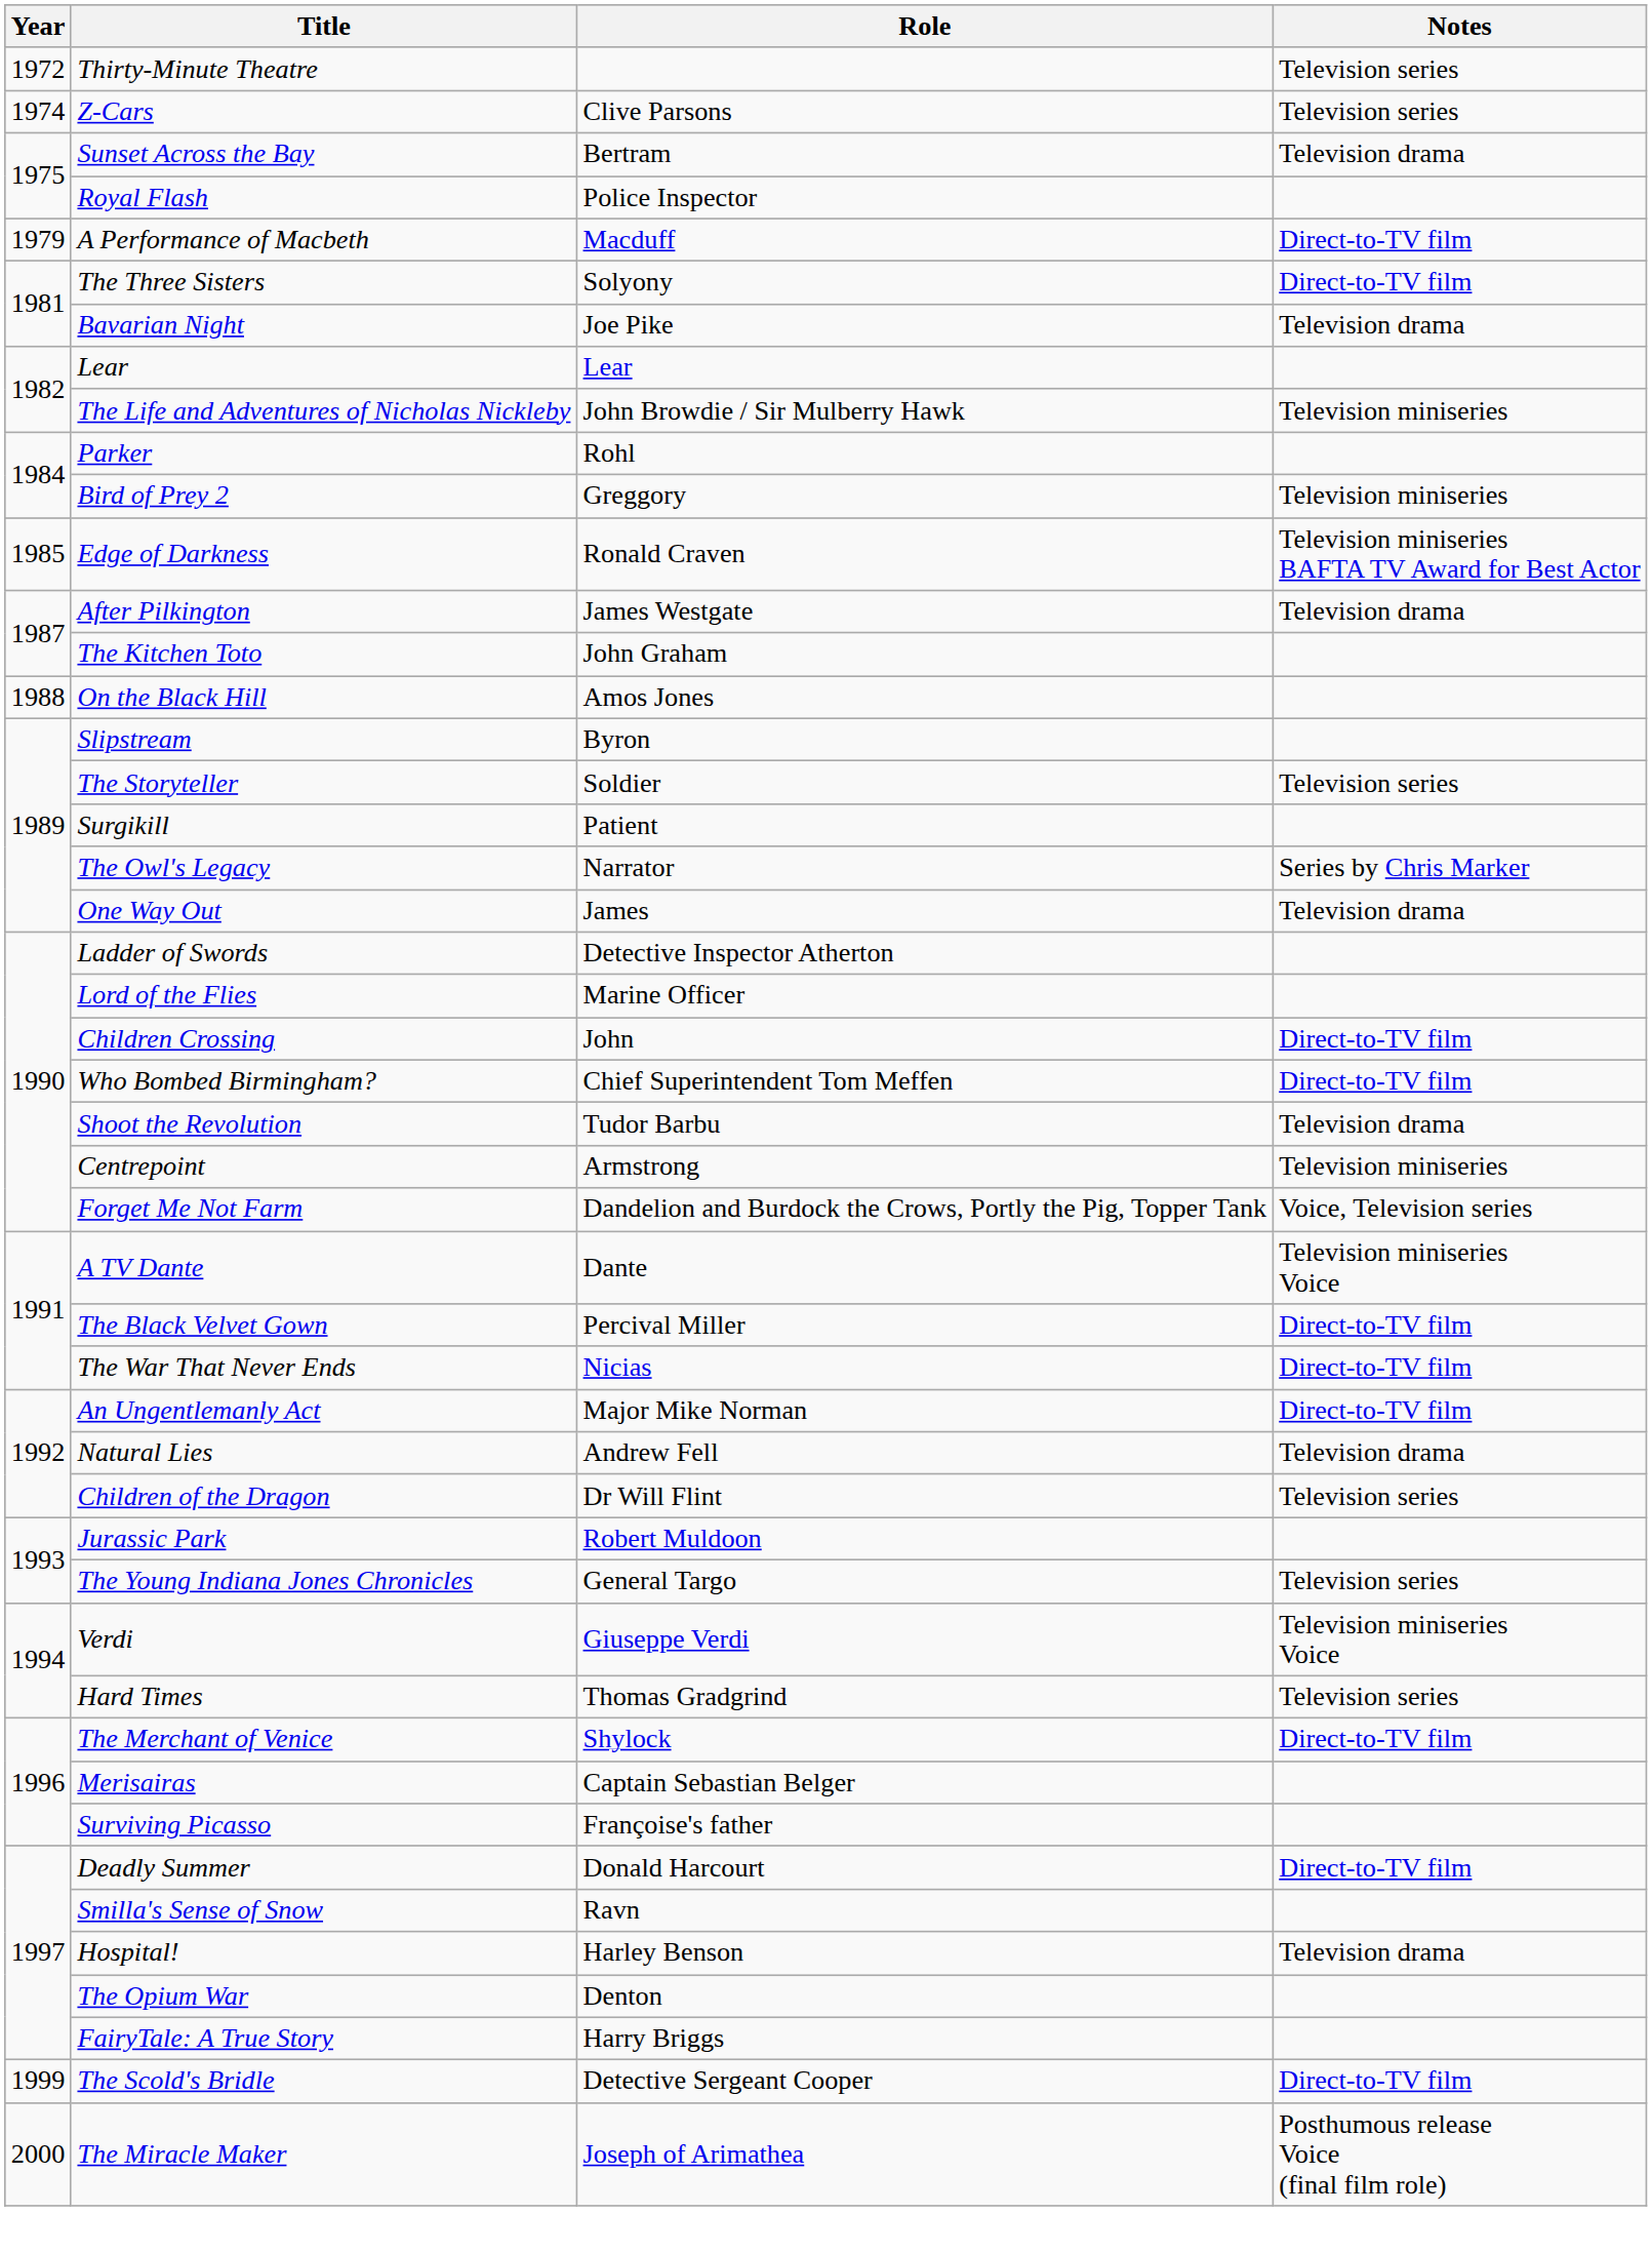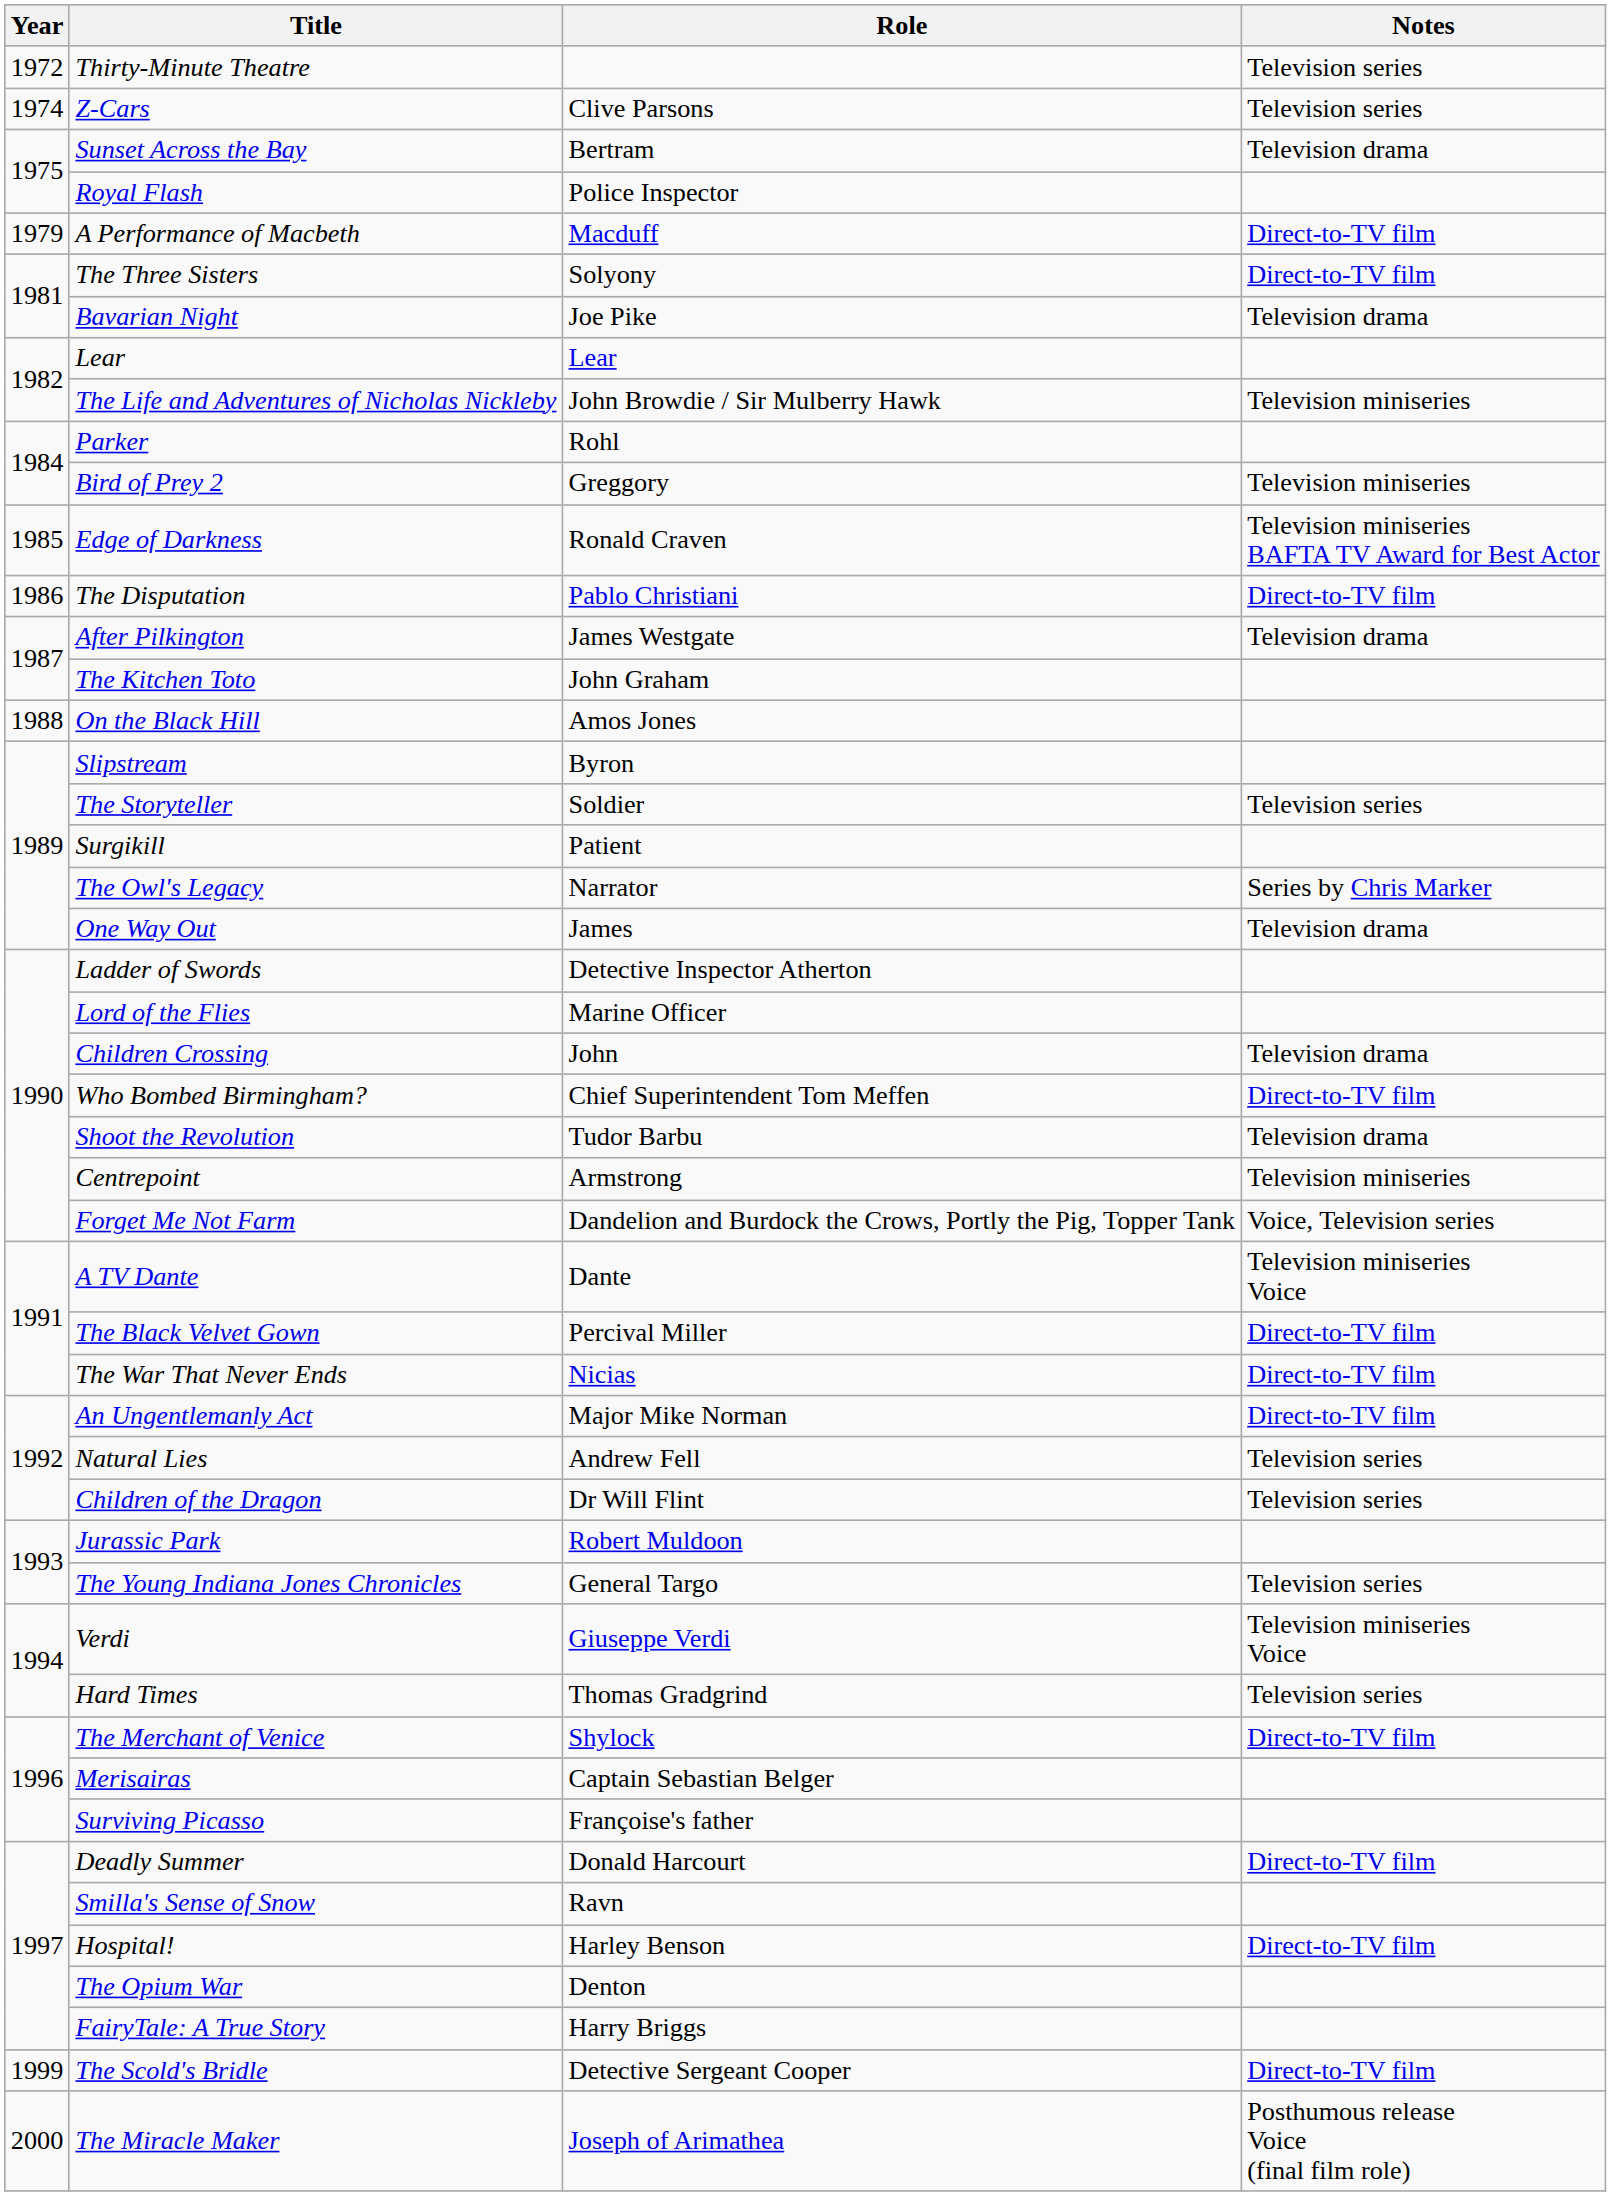+ row: 1986 | The Disputation | Pablo Christiani | Direct-to-TV film
Children Crossing | Notes: Direct-to-TV film -> Television drama
Natural Lies | Notes: Television drama -> Television series
Hospital! | Notes: Television drama -> Direct-to-TV film
